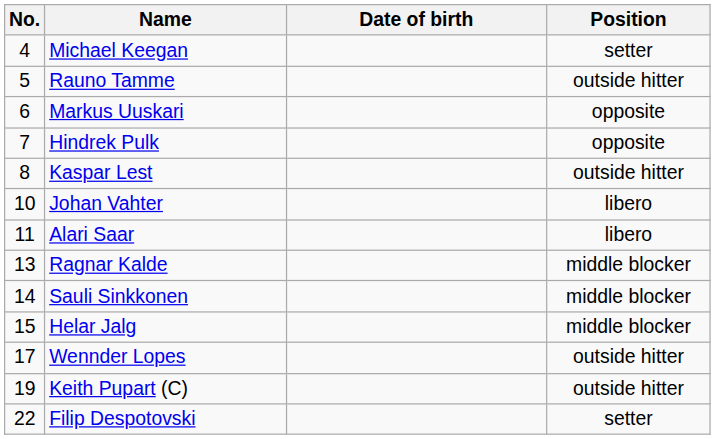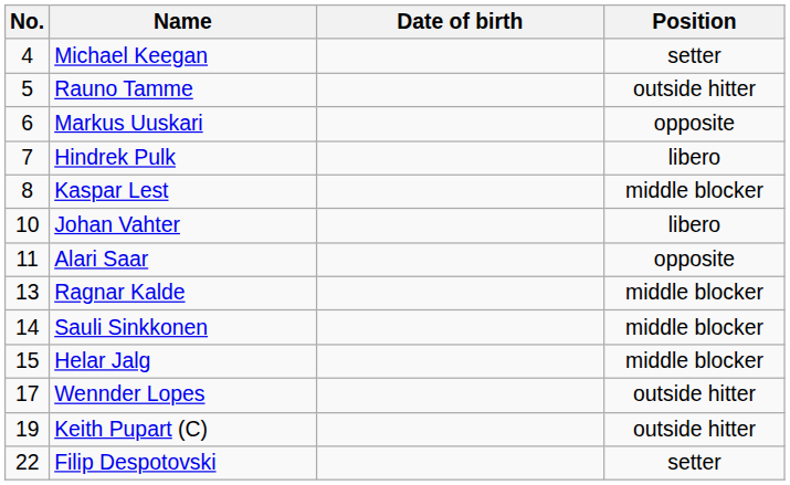Hindrek Pulk | Position: opposite -> libero
Kaspar Lest | Position: outside hitter -> middle blocker
Alari Saar | Position: libero -> opposite
